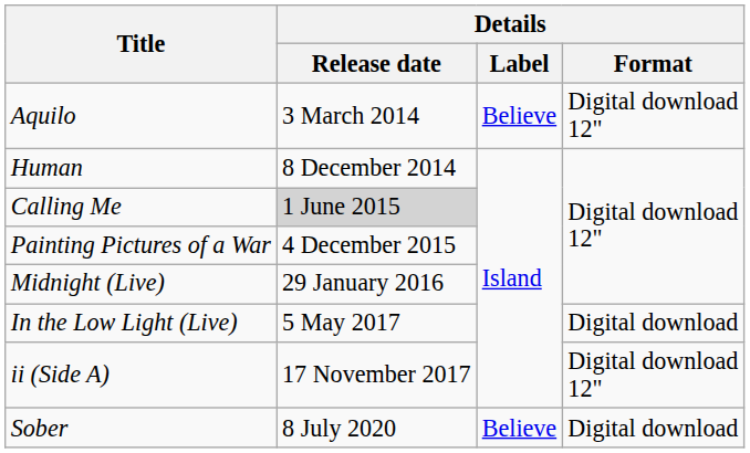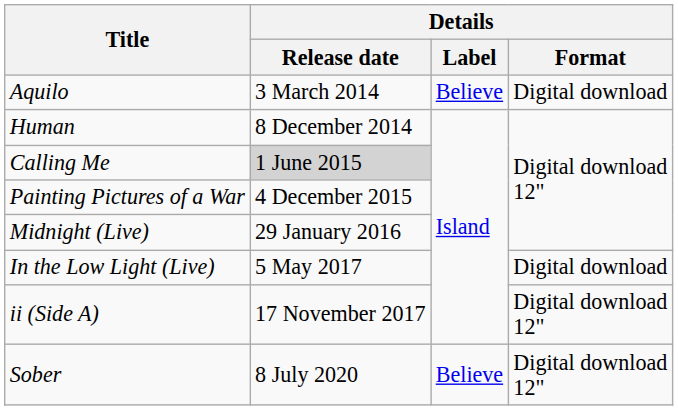Aquilo | Details / Format: Digital download 12" -> Digital download
Sober | Details / Format: Digital download -> Digital download 12"
